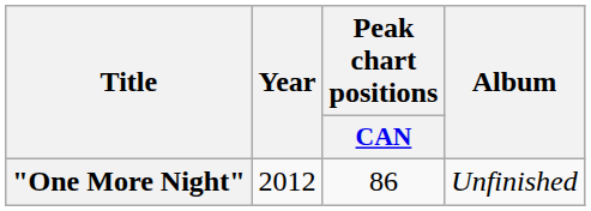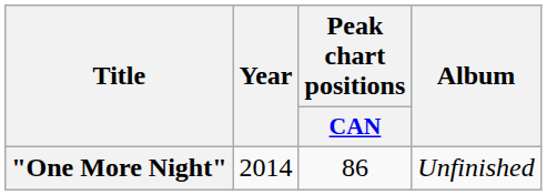"One More Night" | Year: 2012 -> 2014
